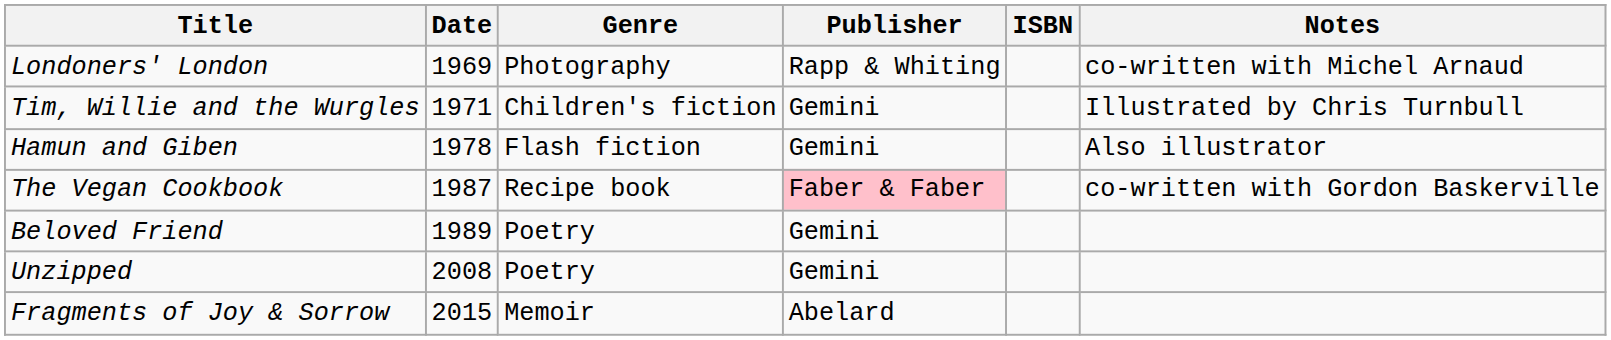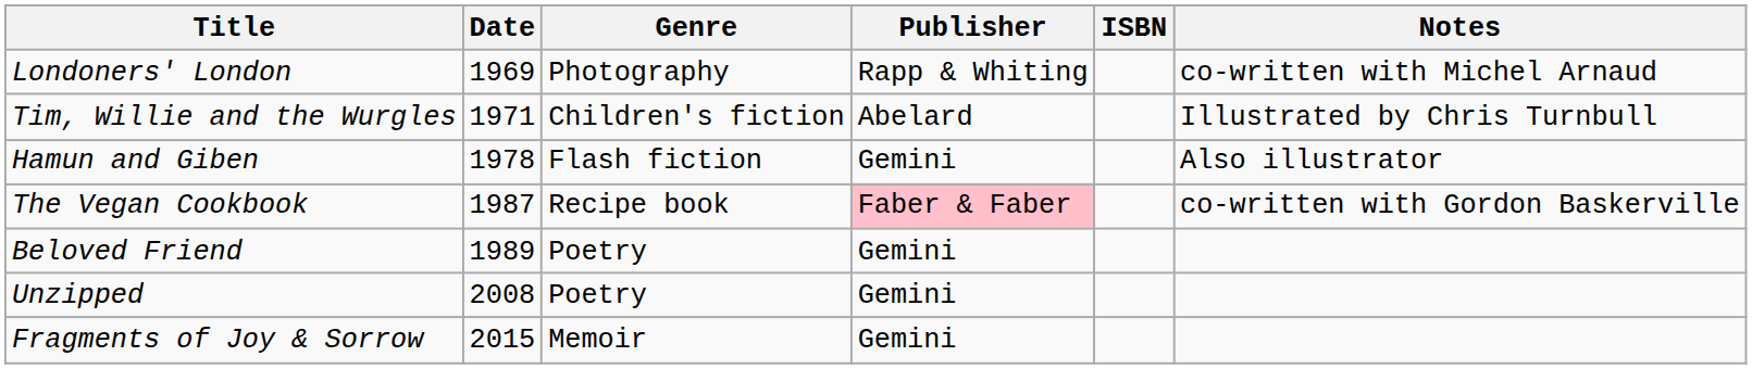Tim, Willie and the Wurgles | Publisher: Gemini -> Abelard
Fragments of Joy & Sorrow | Publisher: Abelard -> Gemini
